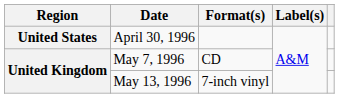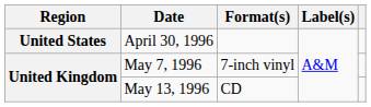May 7, 1996 | Format(s): CD -> 7-inch vinyl
May 13, 1996 | Format(s): 7-inch vinyl -> CD
